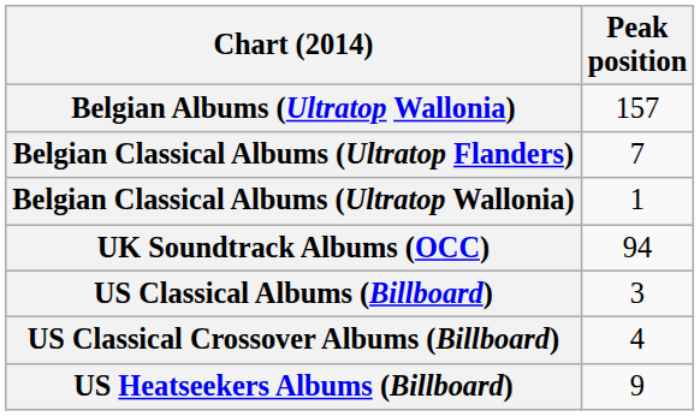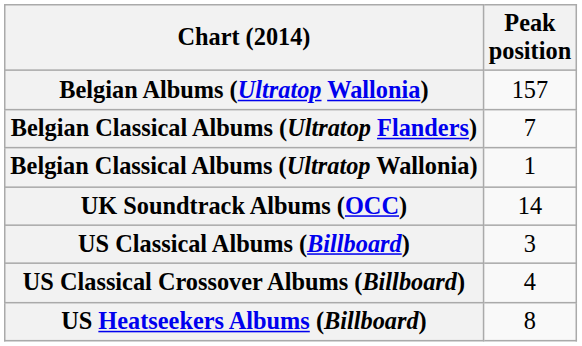UK Soundtrack Albums (OCC) | Peak position: 94 -> 14
US Heatseekers Albums (Billboard) | Peak position: 9 -> 8
